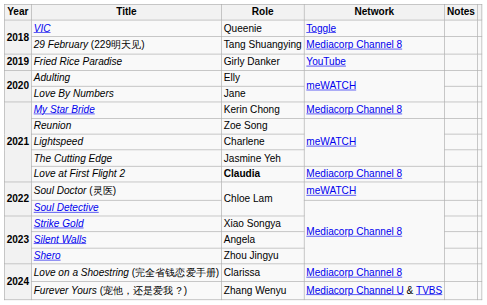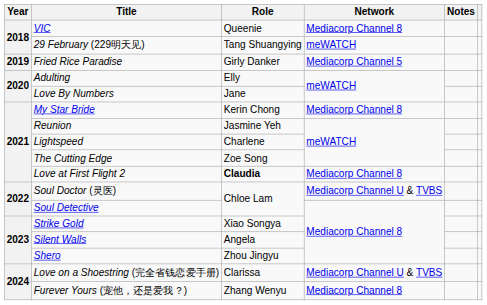VIC | Network: Toggle -> Mediacorp Channel 8
29 February (229明天见) | Network: Mediacorp Channel 8 -> meWATCH
Fried Rice Paradise | Network: YouTube -> Mediacorp Channel 5
Reunion | Role: Zoe Song -> Jasmine Yeh
The Cutting Edge | Role: Jasmine Yeh -> Zoe Song
Soul Doctor (灵医) | Network: meWATCH -> Mediacorp Channel U & TVBS
Love on a Shoestring (完全省钱恋爱手册) | Network: Mediacorp Channel 8 -> Mediacorp Channel U & TVBS
Furever Yours (宠他，还是爱我？) | Network: Mediacorp Channel U & TVBS -> Mediacorp Channel 8
